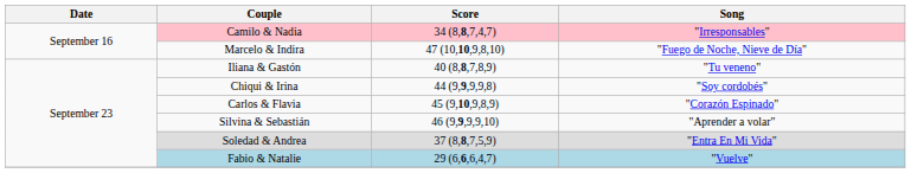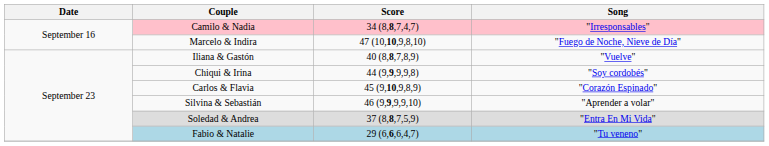Iliana & Gastón | Song: "Tu veneno" -> "Vuelve"
Fabio & Natalie | Song: "Vuelve" -> "Tu veneno"
